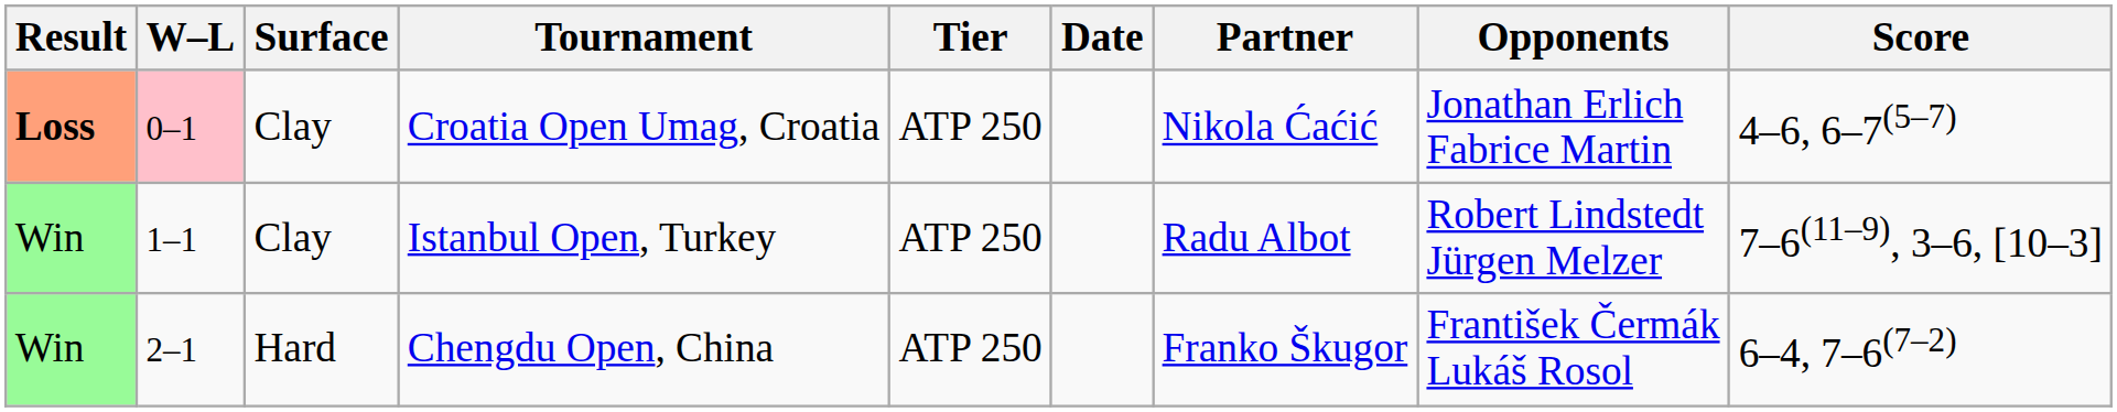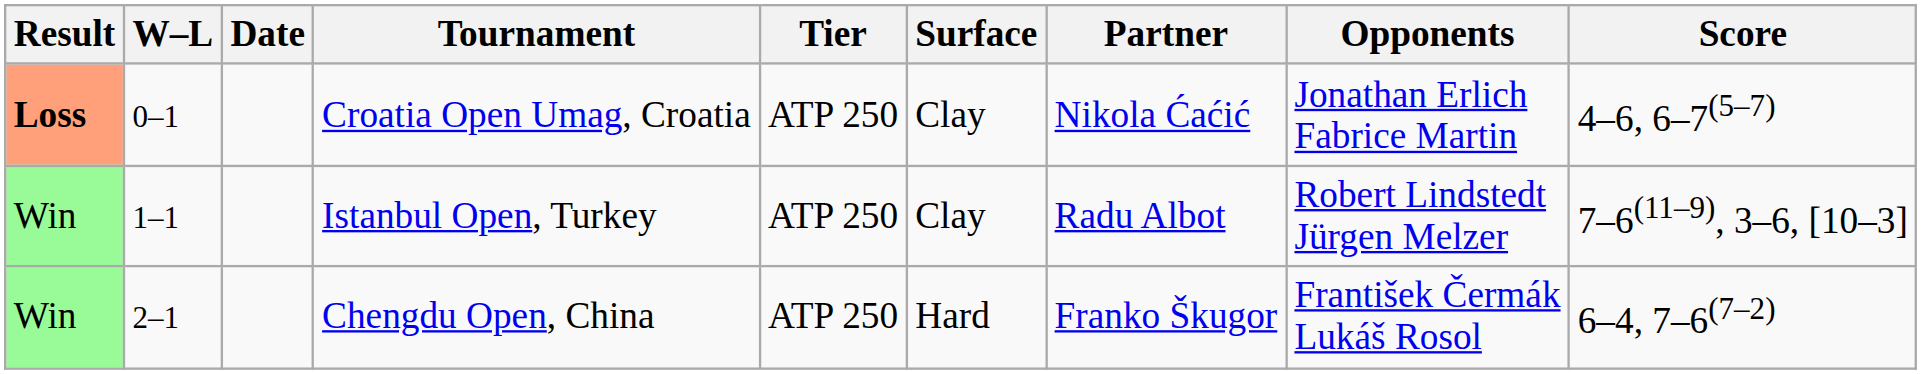columns swapped: Date <-> Surface
Croatia Open Umag, Croatia | W–L: pink background -> no background
